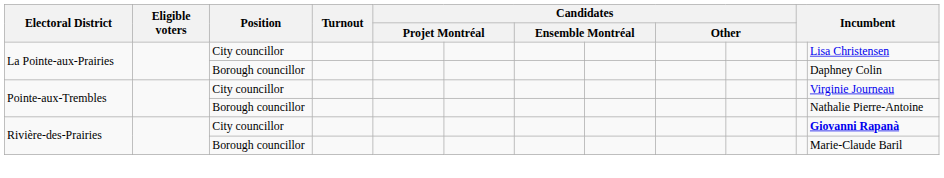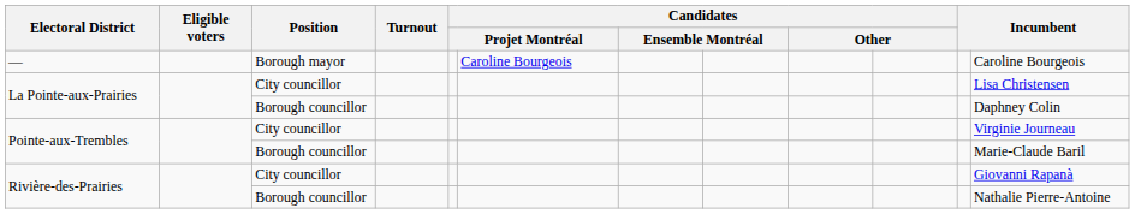+ row: — | Borough mayor | Caroline Bourgeois | Caroline Bourgeois
Pointe-aux-Trembles / Borough councillor | column 12: Nathalie Pierre-Antoine -> Marie-Claude Baril
Rivière-des-Prairies / City councillor | column 12: bold -> normal
Rivière-des-Prairies / Borough councillor | column 12: Marie-Claude Baril -> Nathalie Pierre-Antoine
